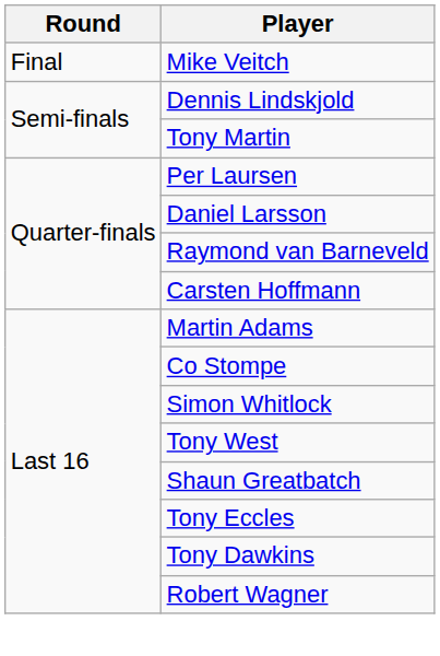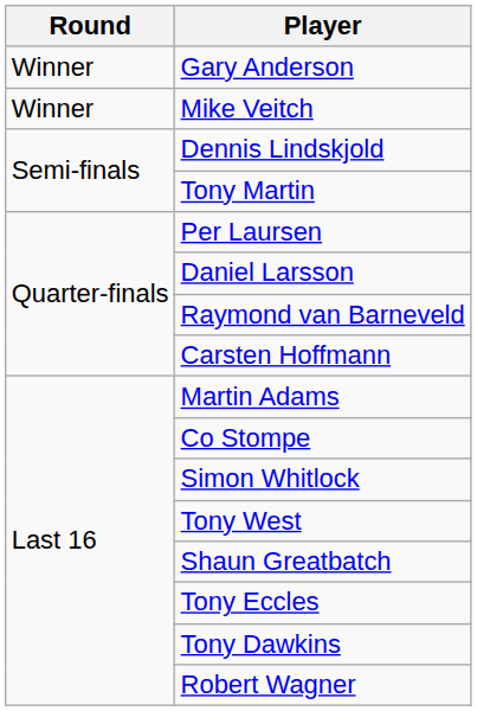+ row: Winner | Gary Anderson
Mike Veitch | Round: Final -> Winner
